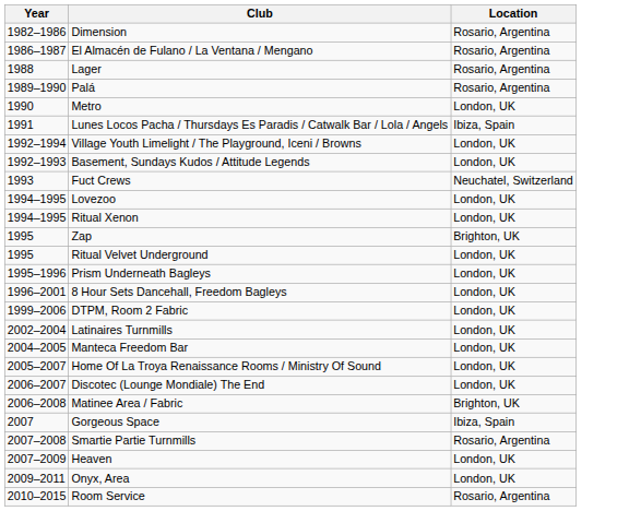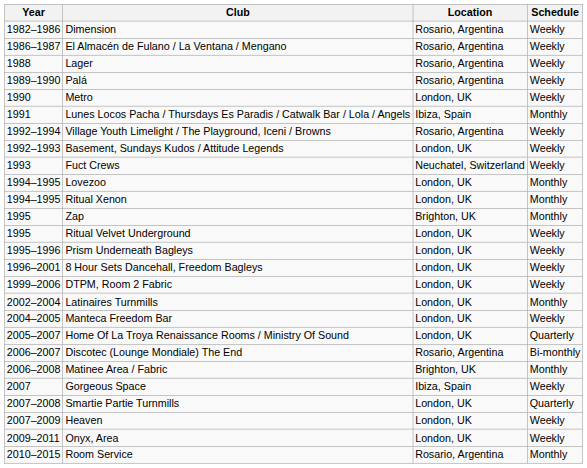+ column: Schedule | Weekly | Weekly | Weekly | Weekly | Weekly | Monthly | Weekly | Weekly | Weekly | Monthly | Monthly | Monthly | Weekly | Weekly | Weekly | Weekly | Monthly | Weekly | Quarterly | Bi-monthly | Monthly | Weekly | Quarterly | Weekly | Weekly | Monthly
Village Youth Limelight / The Playground, Iceni / Browns | Location: London, UK -> Rosario, Argentina
Discotec (Lounge Mondiale) The End | Location: London, UK -> Rosario, Argentina
Smartie Partie Turnmills | Location: Rosario, Argentina -> London, UK
